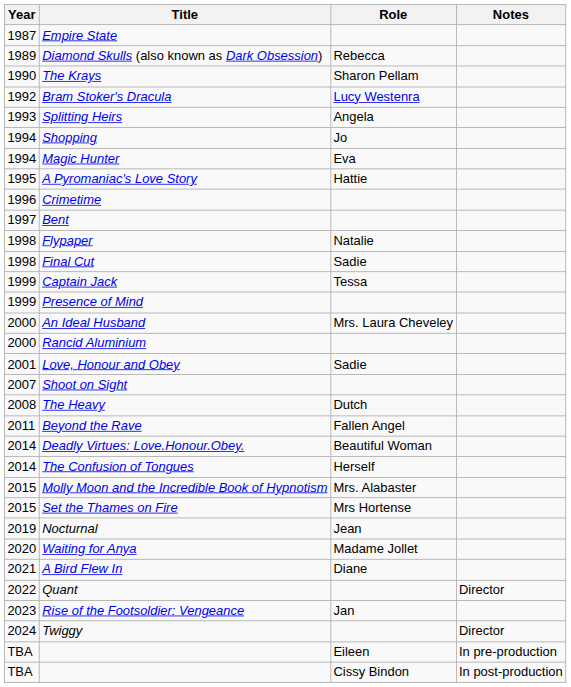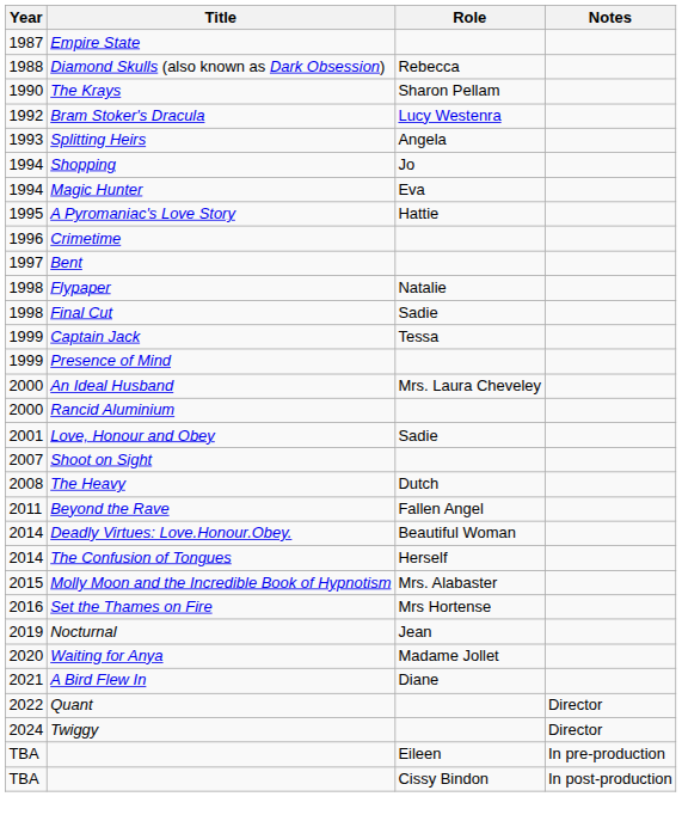Diamond Skulls (also known as Dark Obsession) | Year: 1989 -> 1988
Set the Thames on Fire | Year: 2015 -> 2016
- row: 2023 | Rise of the Footsoldier: Vengeance | Jan
